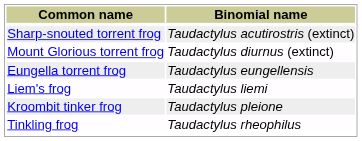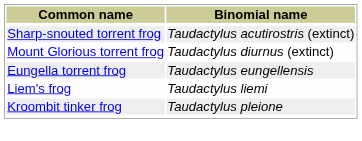- row: Tinkling frog | Taudactylus rheophilus
